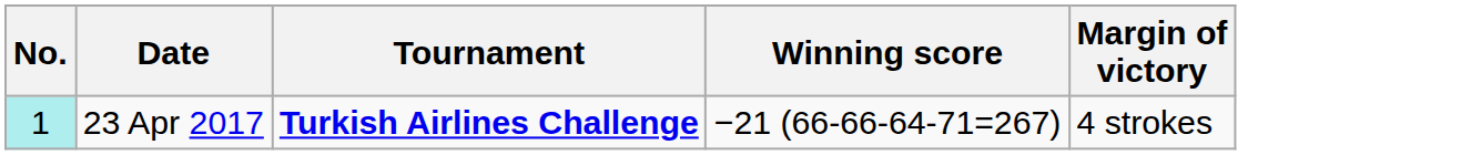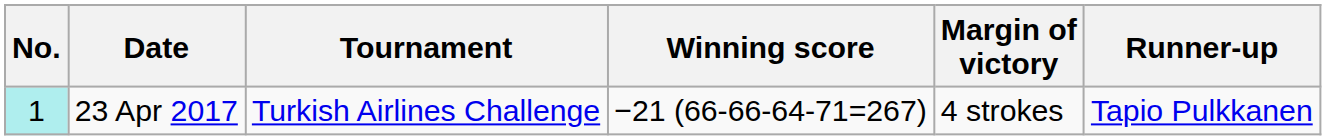+ column: Runner-up | Tapio Pulkkanen
23 Apr 2017 | Tournament: bold -> normal
